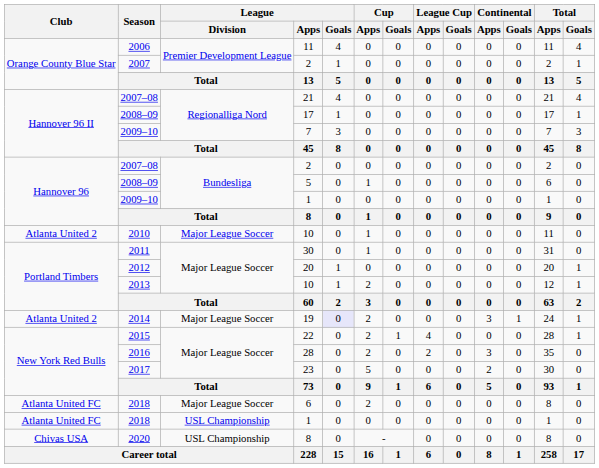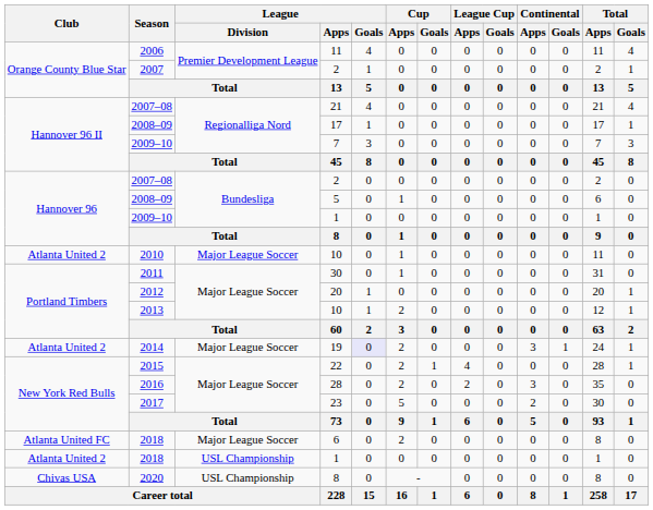2018 / 1 | Club: Atlanta United FC -> Atlanta United 2
